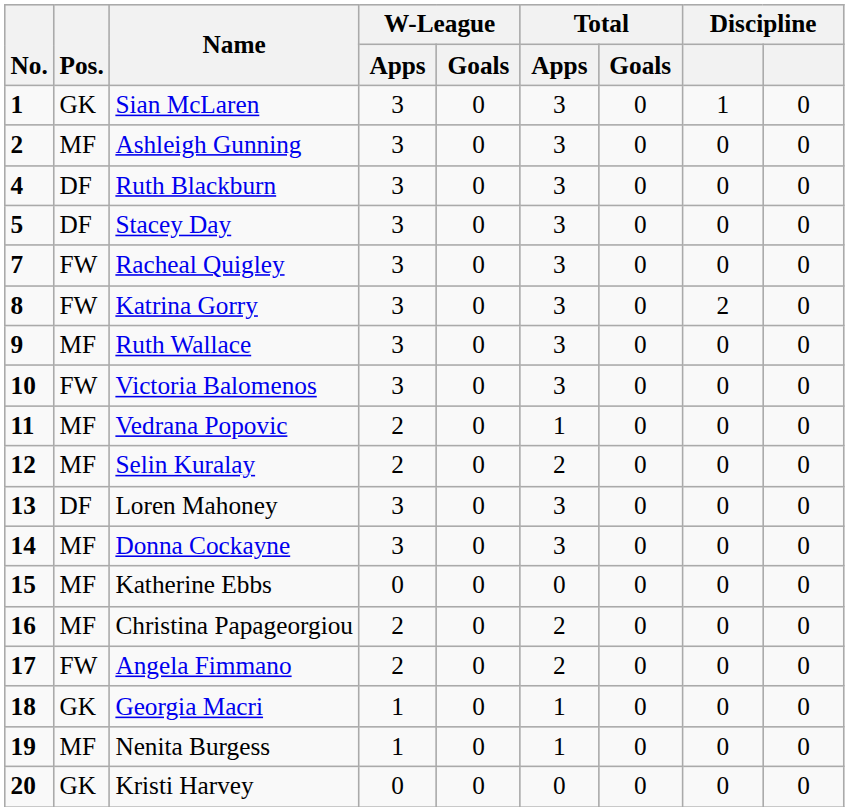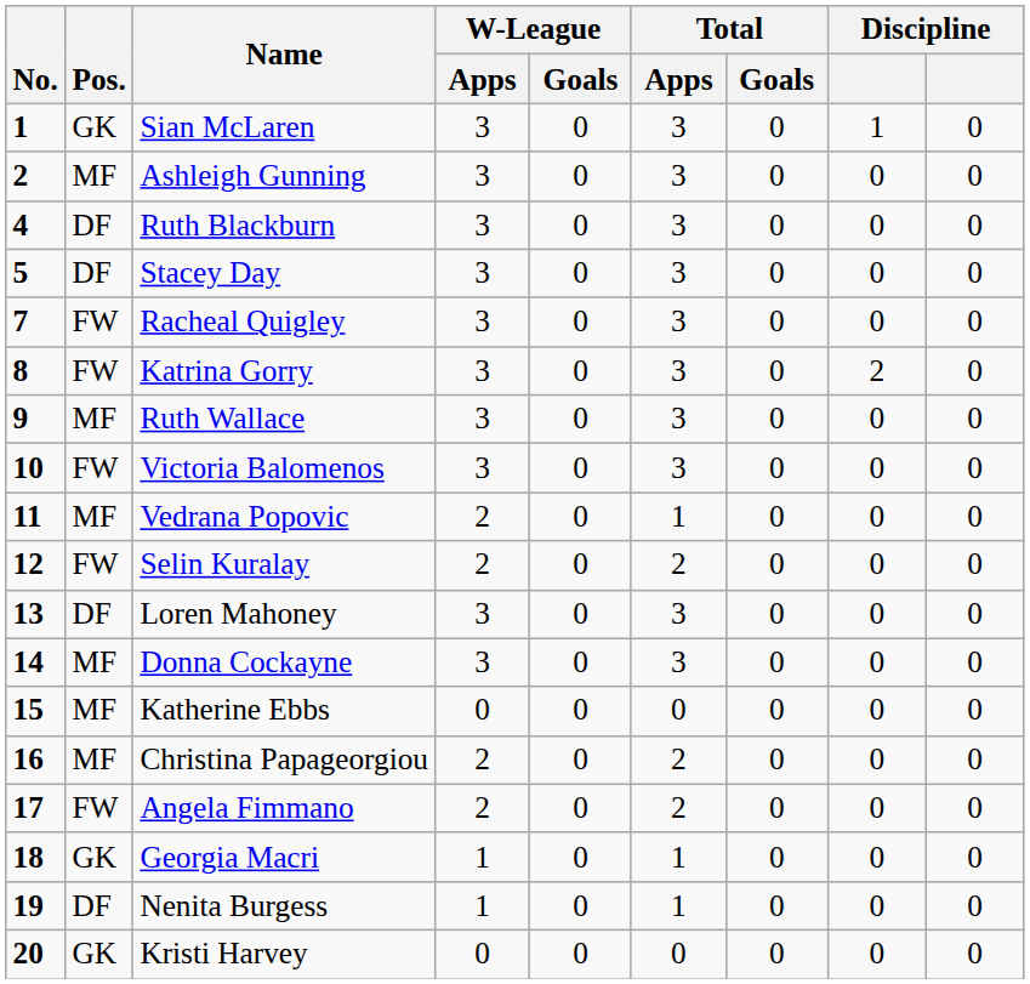Selin Kuralay | Pos.: MF -> FW
Nenita Burgess | Pos.: MF -> DF
